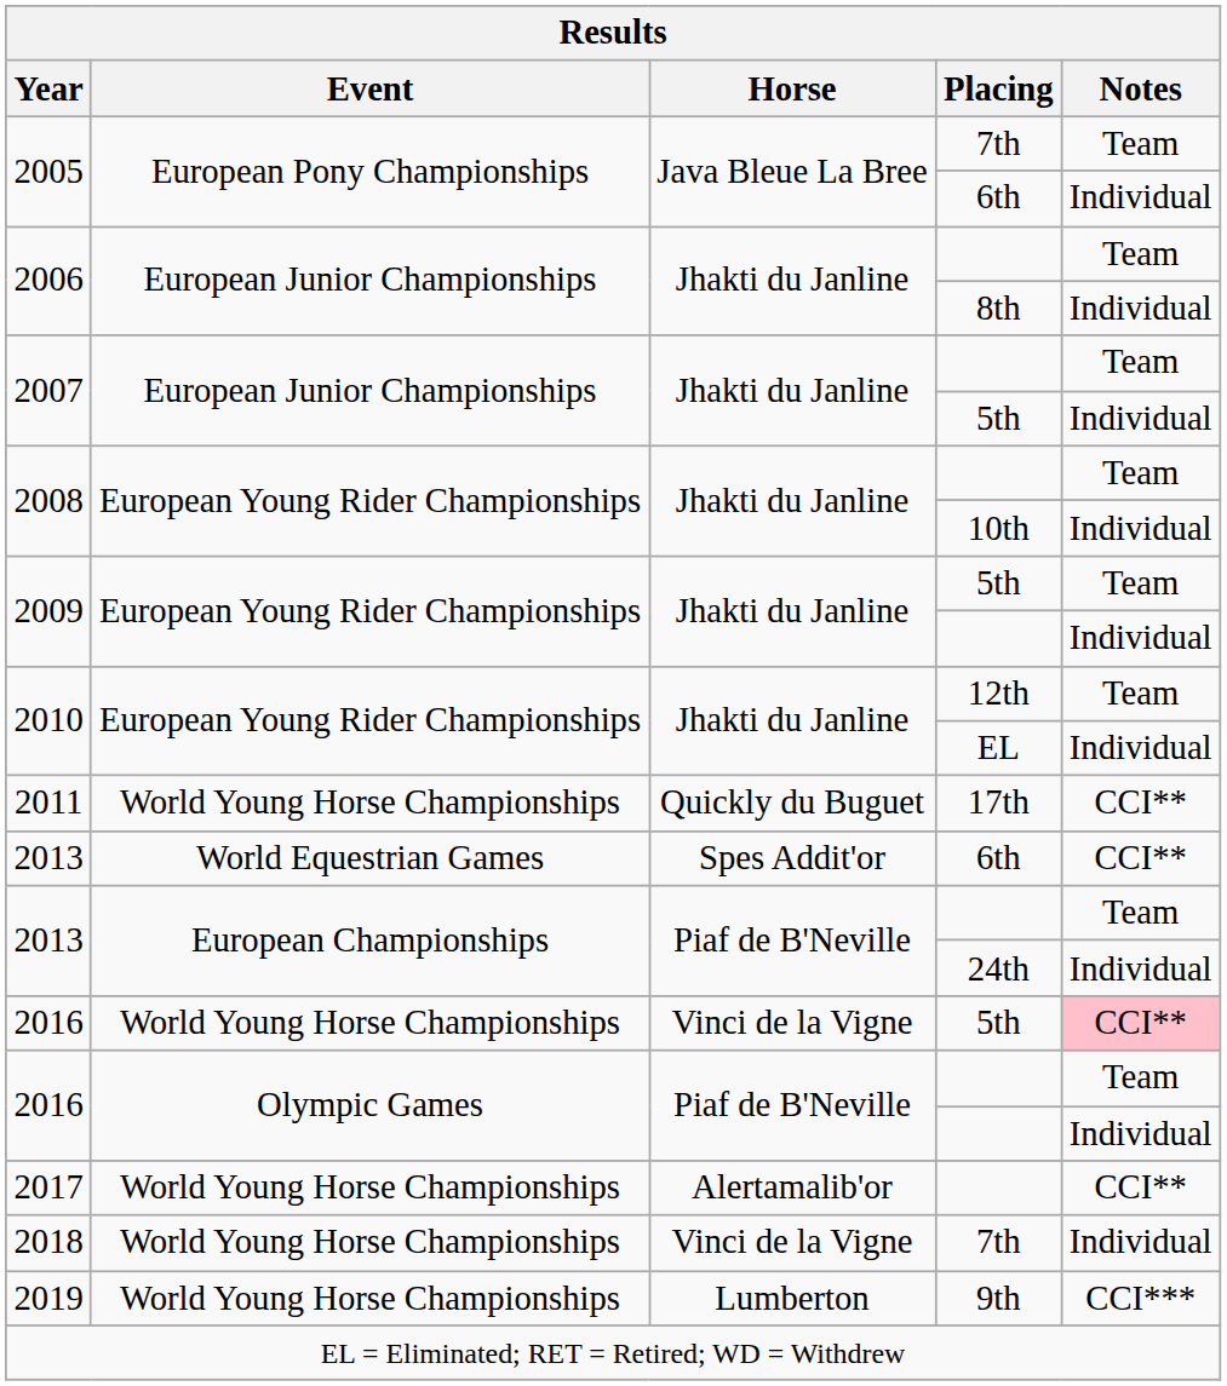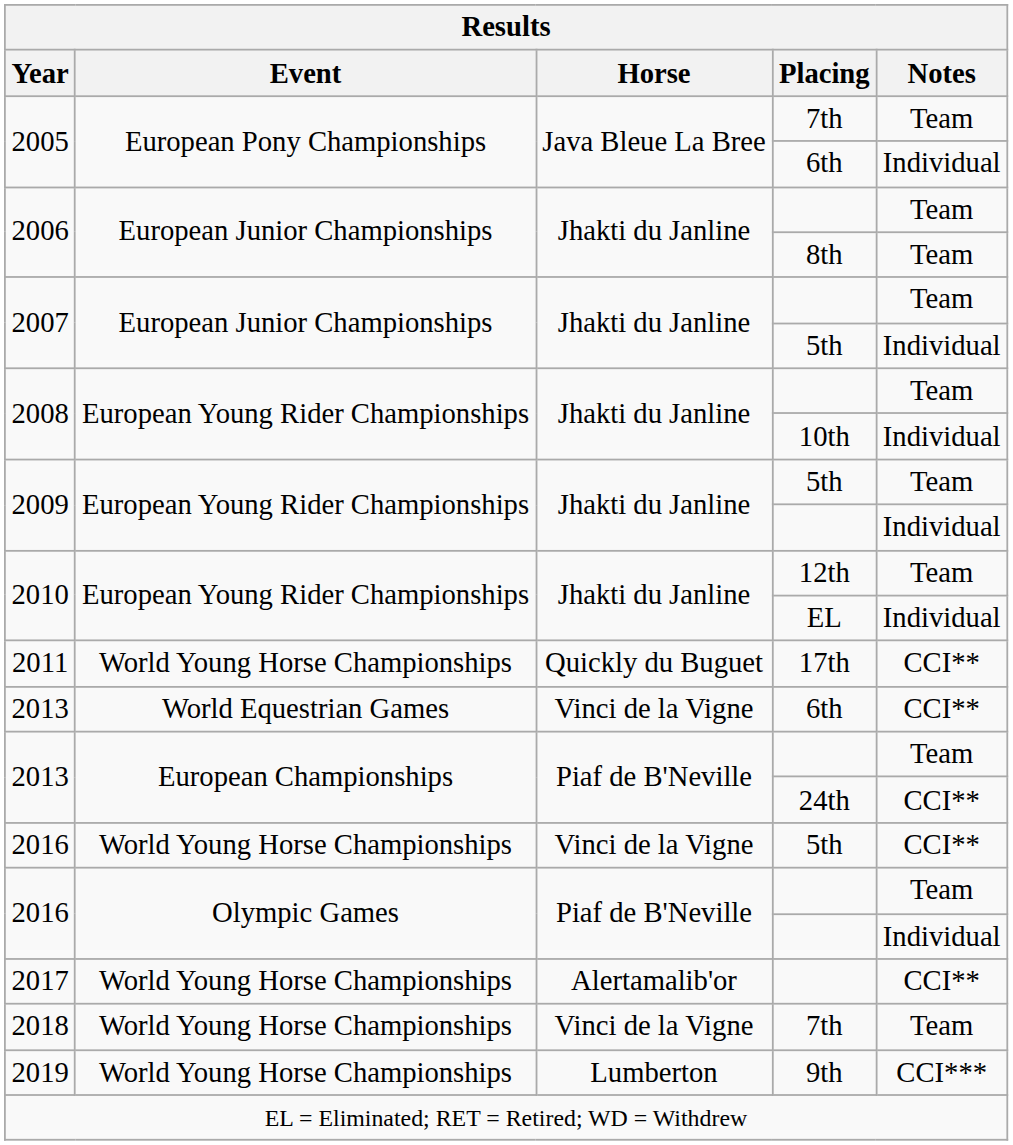2006 / 8th | Notes: Individual -> Team
2013 / 6th | Horse: Spes Addit'or -> Vinci de la Vigne
2013 / 24th | Notes: Individual -> CCI**
2016 / 5th | Notes: pink background -> no background
2018 | Notes: Individual -> Team
